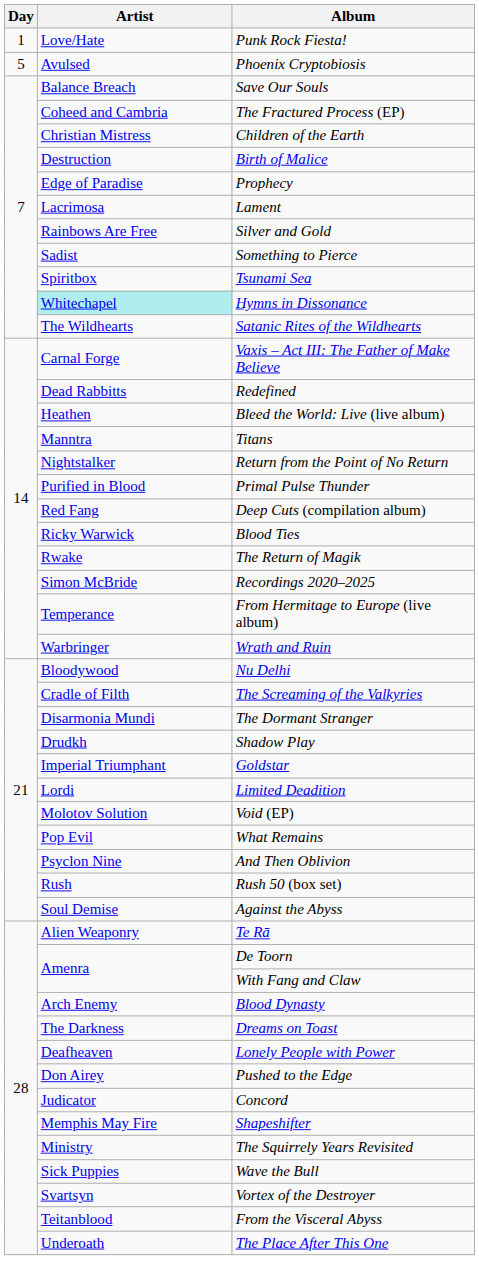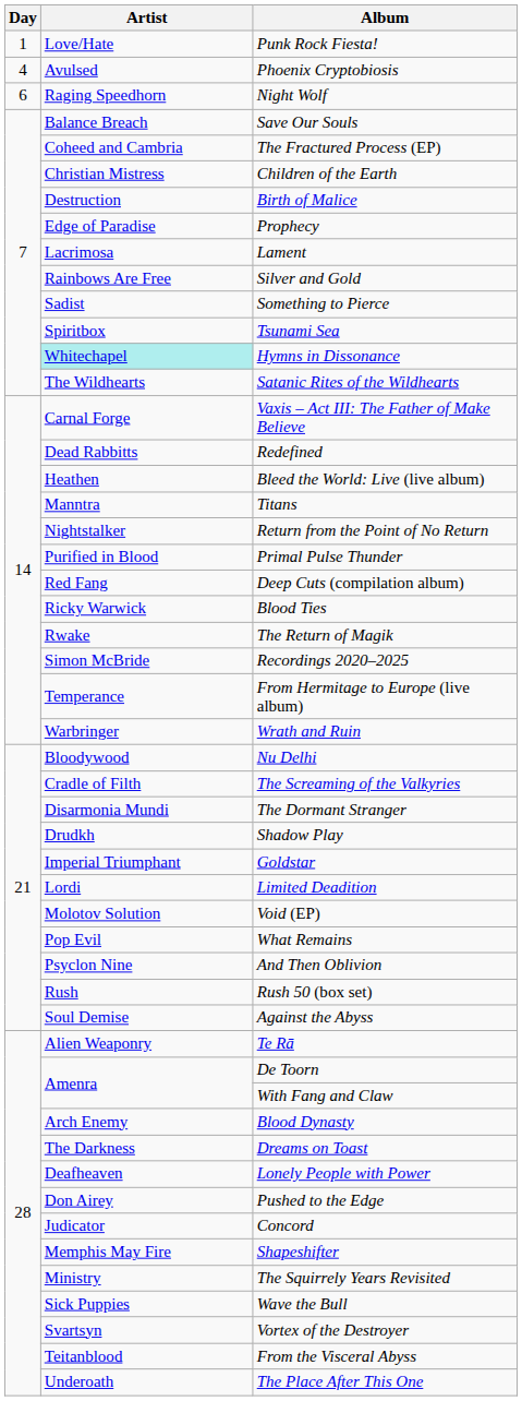Phoenix Cryptobiosis | Day: 5 -> 4
+ row: 6 | Raging Speedhorn | Night Wolf
